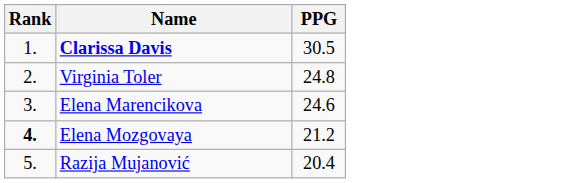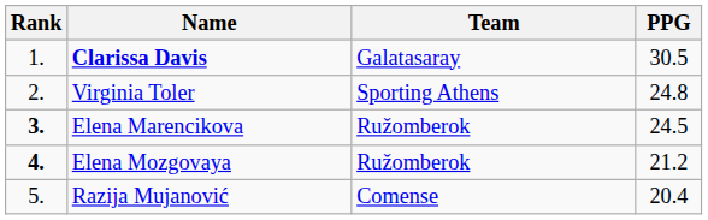+ column: Team | Galatasaray | Sporting Athens | Ružomberok | Ružomberok | Comense
Elena Marencikova | Rank: normal -> bold
Elena Marencikova | PPG: 24.6 -> 24.5
